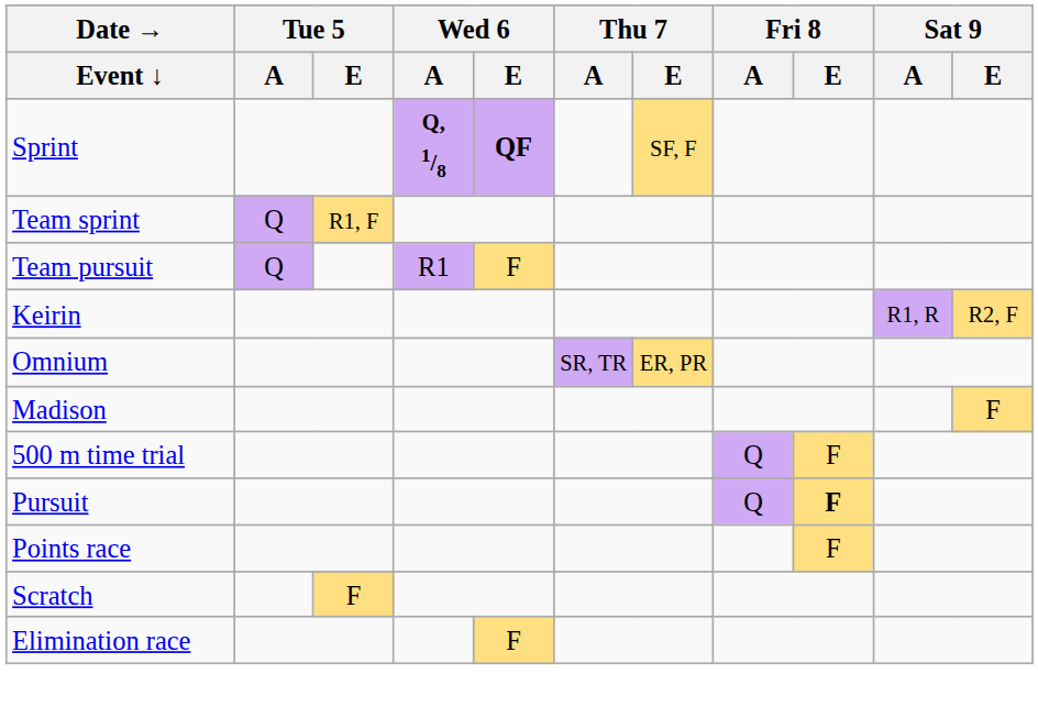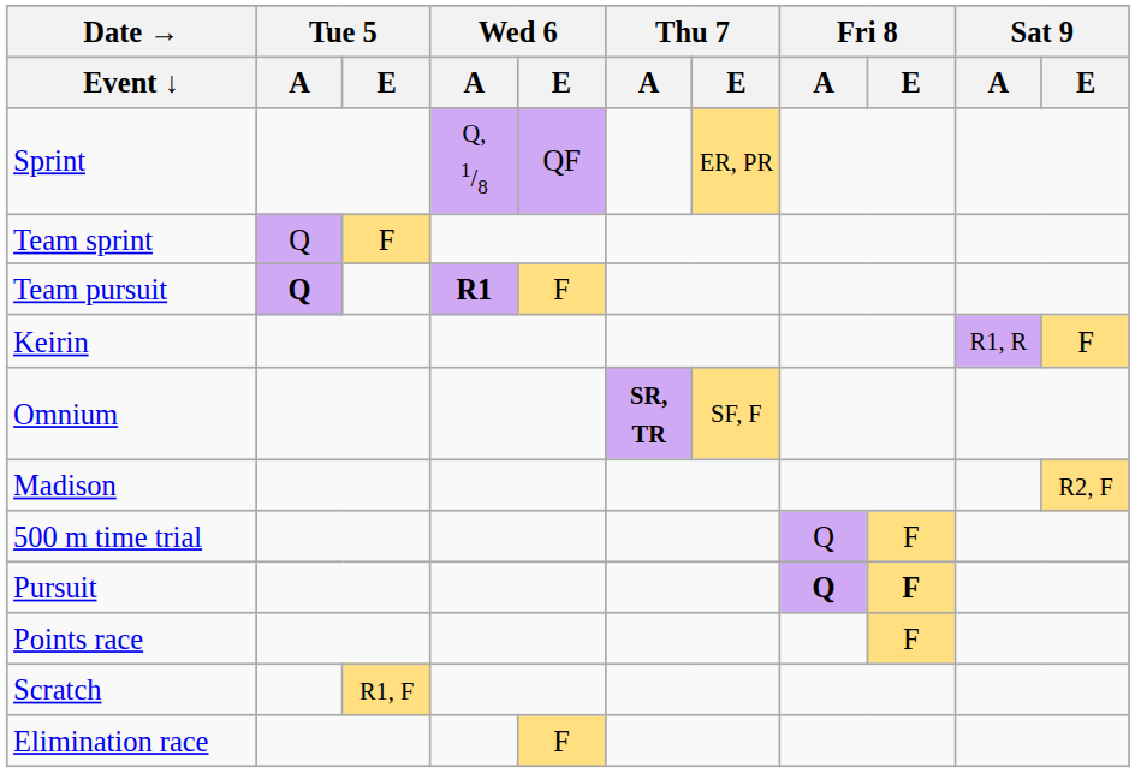Sprint | Wed 6 / A: bold -> normal
Sprint | Wed 6 / E: bold -> normal
Sprint | Thu 7 / E: SF, F -> ER, PR
Team sprint | Tue 5 / E: R1, F -> F
Team pursuit | Tue 5 / A: normal -> bold
Team pursuit | Wed 6 / A: normal -> bold
Keirin | Sat 9 / E: R2, F -> F
Omnium | Thu 7 / A: normal -> bold
Omnium | Thu 7 / E: ER, PR -> SF, F
Madison | Sat 9 / E: F -> R2, F
Pursuit | Fri 8 / A: normal -> bold
Scratch | Tue 5 / E: F -> R1, F
